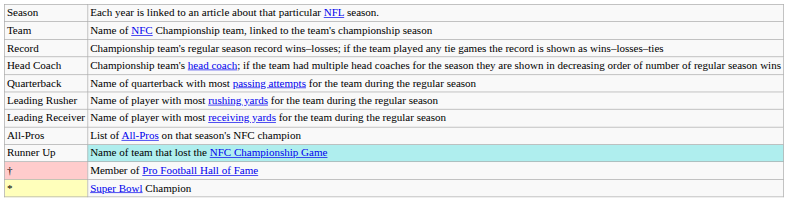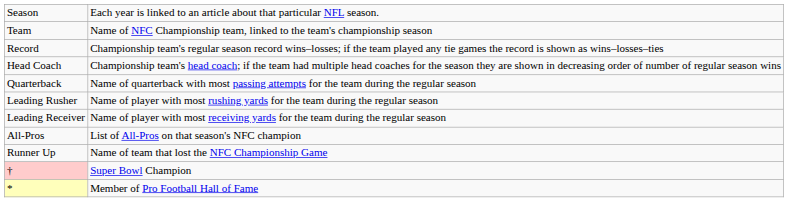Runner Up | column 2: paleturquoise background -> no background
† | column 2: Member of Pro Football Hall of Fame -> Super Bowl Champion
* | column 2: Super Bowl Champion -> Member of Pro Football Hall of Fame
